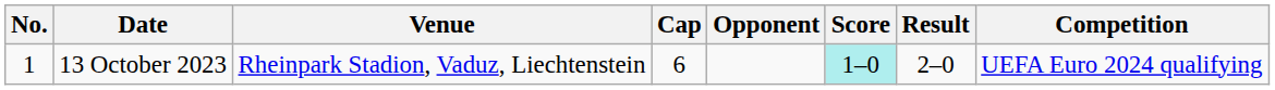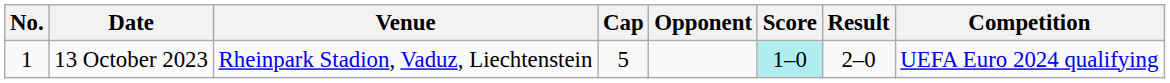13 October 2023 | Cap: 6 -> 5
